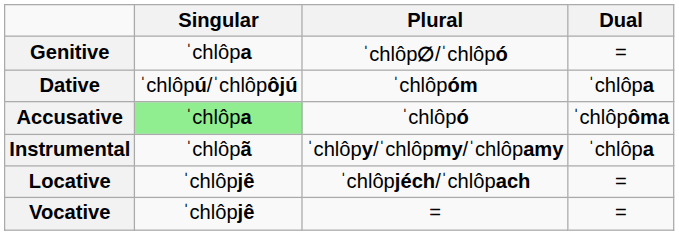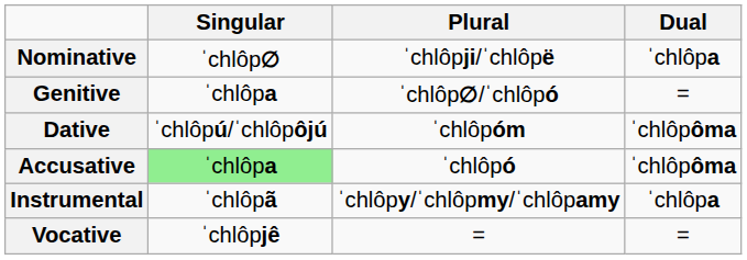+ row: Nominative | ˈchlôp∅ | ˈchlôpji/ˈchlôpë | ˈchlôpa
Dative | Dual: ˈchlôpa -> ˈchlôpôma
- row: Locative | ˈchlôpjê | ˈchlôpjéch/ˈchlôpach | =
